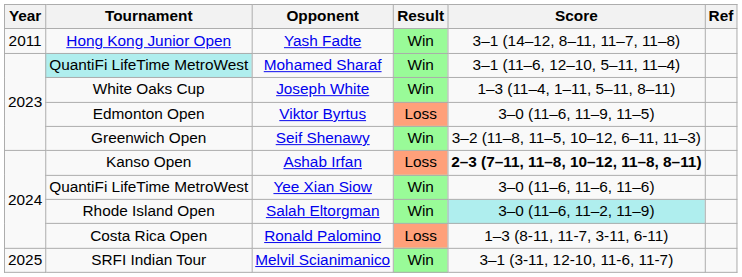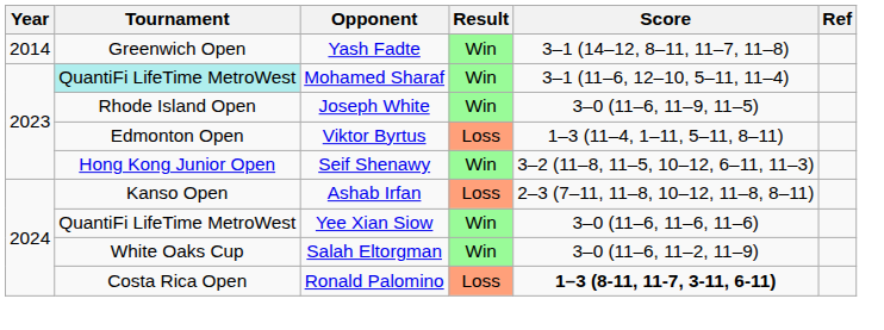Yash Fadte | Year: 2011 -> 2014
Yash Fadte | Tournament: Hong Kong Junior Open -> Greenwich Open
Joseph White | Tournament: White Oaks Cup -> Rhode Island Open
Joseph White | Score: 1–3 (11–4, 1–11, 5–11, 8–11) -> 3–0 (11–6, 11–9, 11–5)
Viktor Byrtus | Score: 3–0 (11–6, 11–9, 11–5) -> 1–3 (11–4, 1–11, 5–11, 8–11)
Seif Shenawy | Tournament: Greenwich Open -> Hong Kong Junior Open
Ashab Irfan | Score: bold -> normal
Salah Eltorgman | Tournament: Rhode Island Open -> White Oaks Cup
Salah Eltorgman | Score: paleturquoise background -> no background
Ronald Palomino | Score: normal -> bold
- row: 2025 | SRFI Indian Tour | Melvil Scianimanico | Win | 3–1 (3-11, 12-10, 11-6, 11-7)
